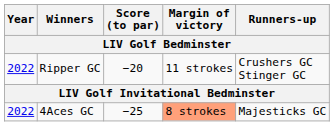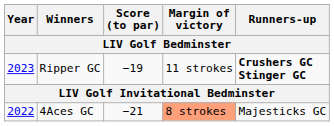Ripper GC | Year: 2022 -> 2023
Ripper GC | Score (to par): −20 -> −19
Ripper GC | column 5: normal -> bold
4Aces GC | Score (to par): −25 -> −21
